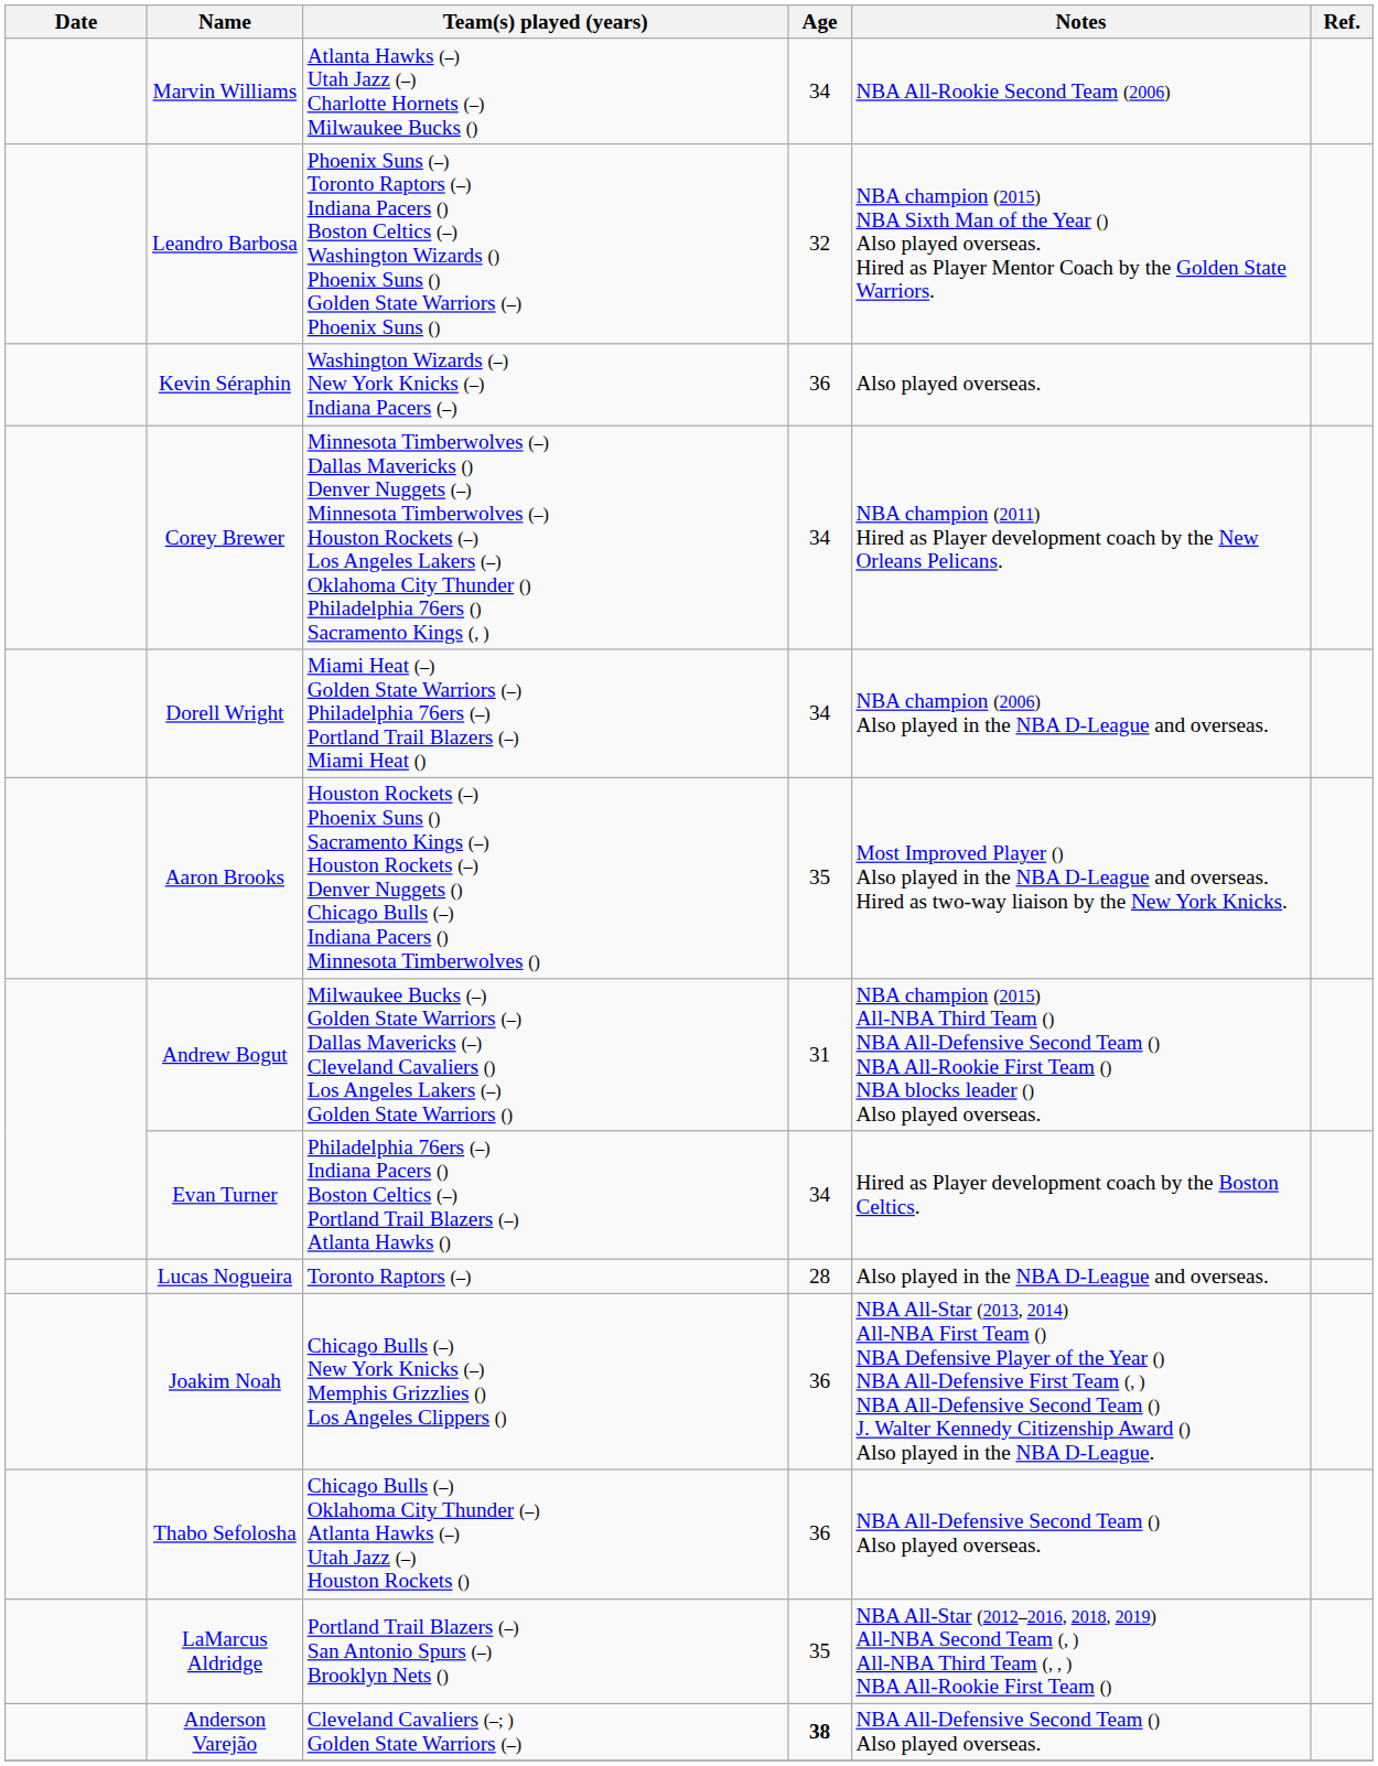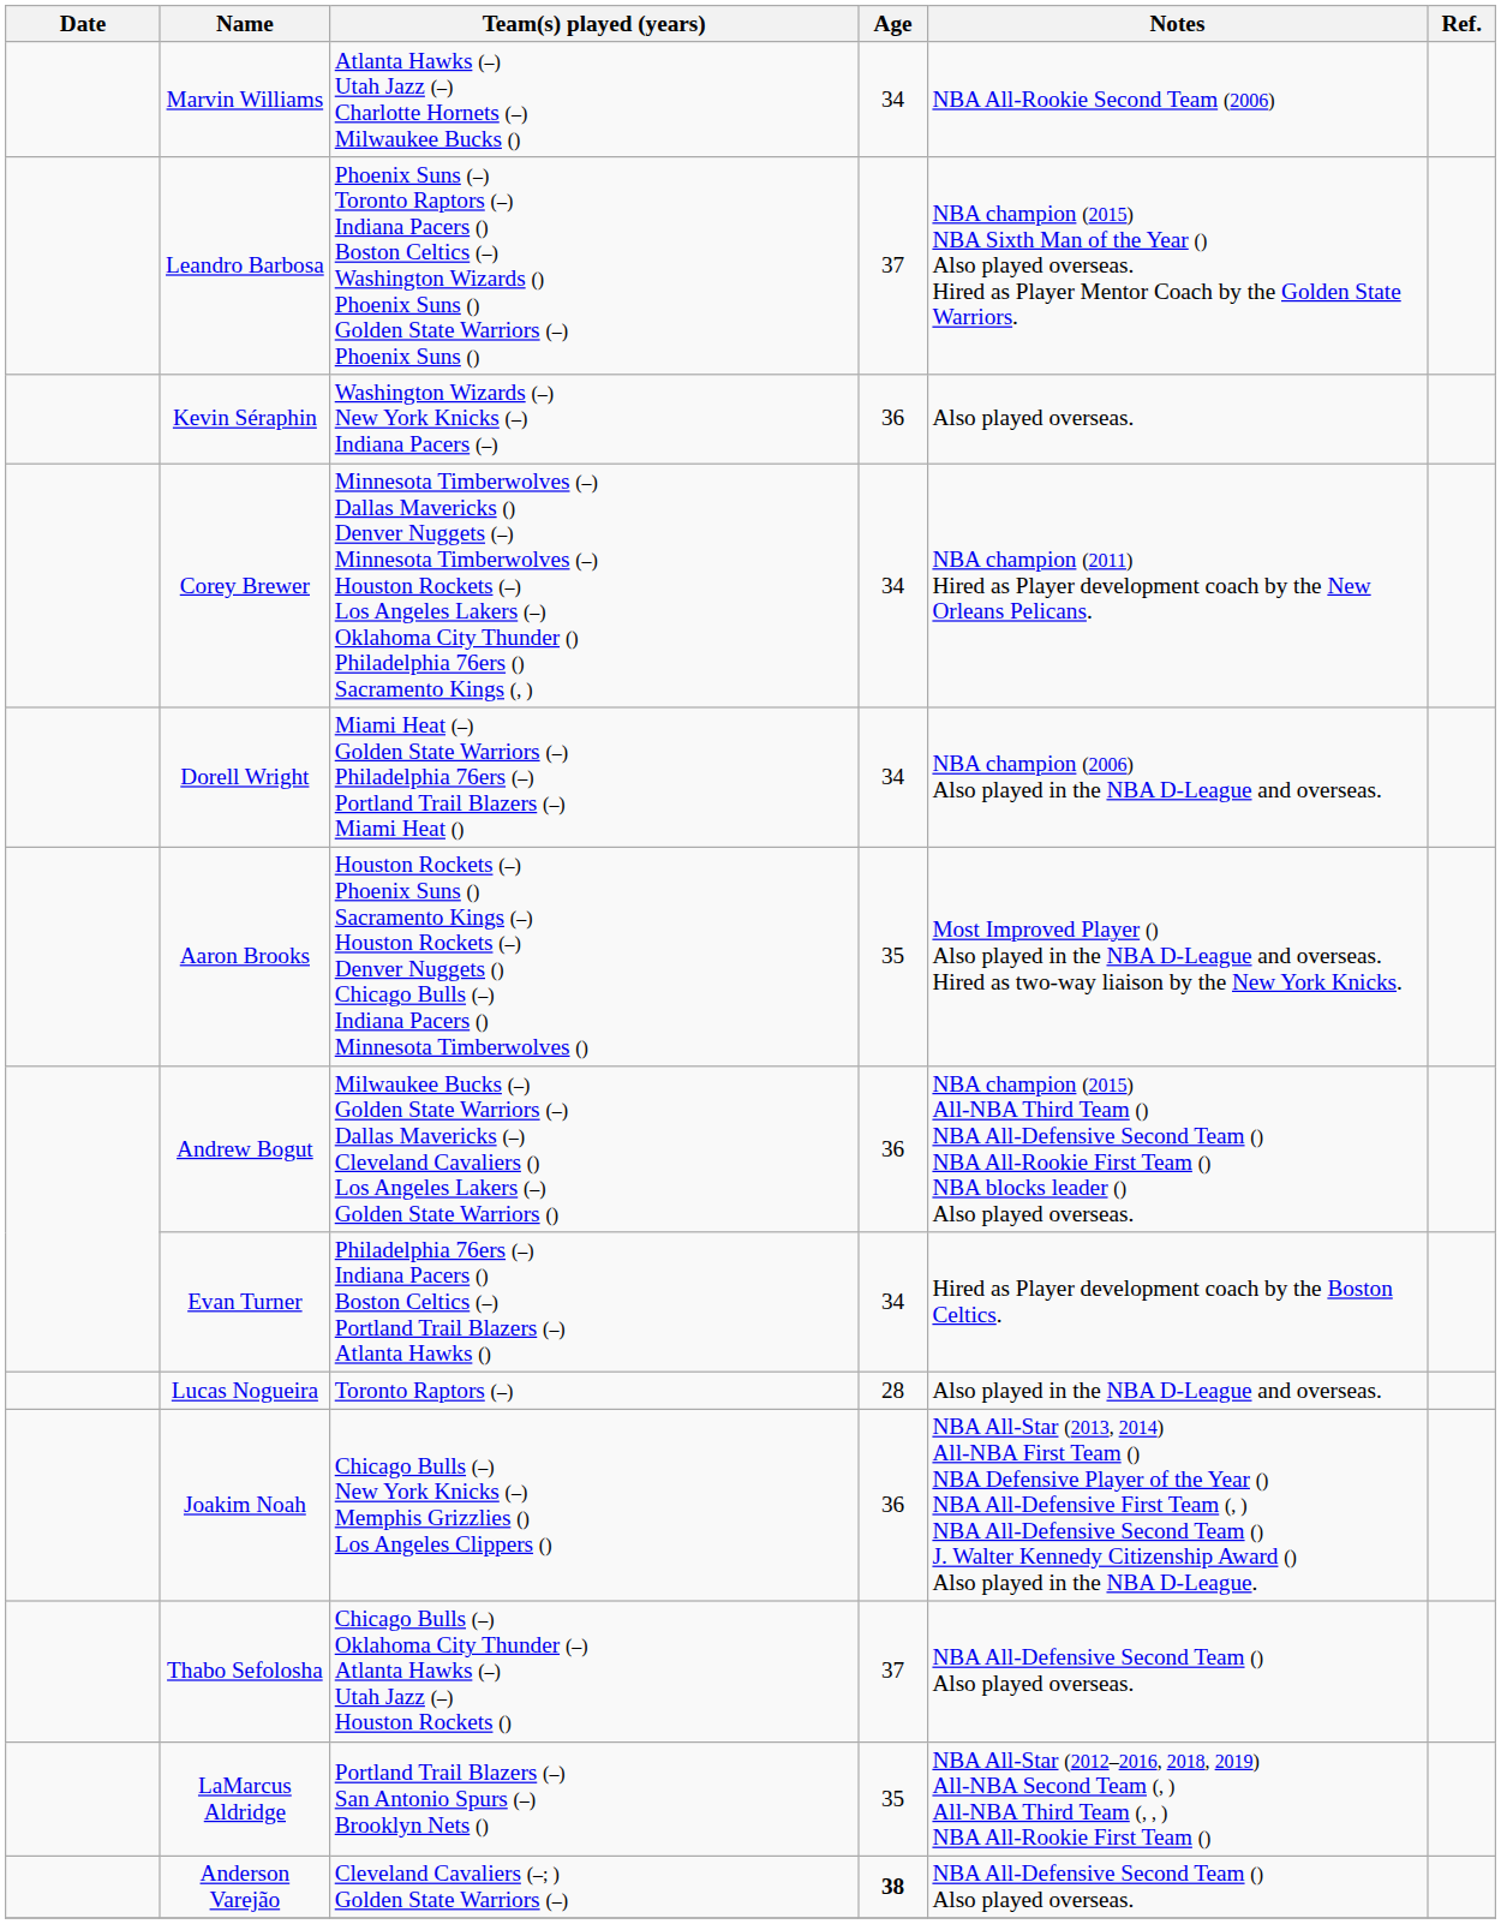Leandro Barbosa | Age: 32 -> 37
Andrew Bogut | Age: 31 -> 36
Thabo Sefolosha | Age: 36 -> 37
